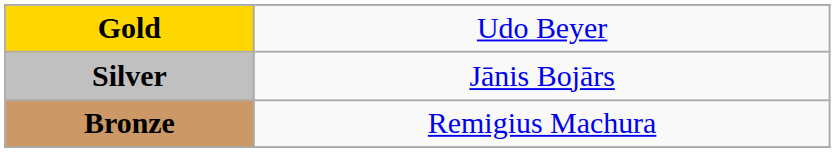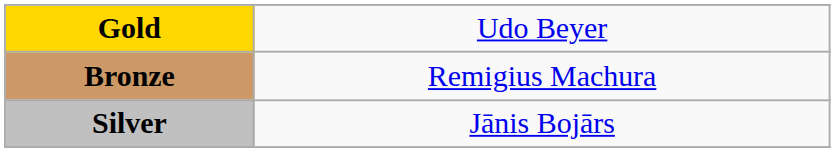rows swapped: Silver <-> Bronze
